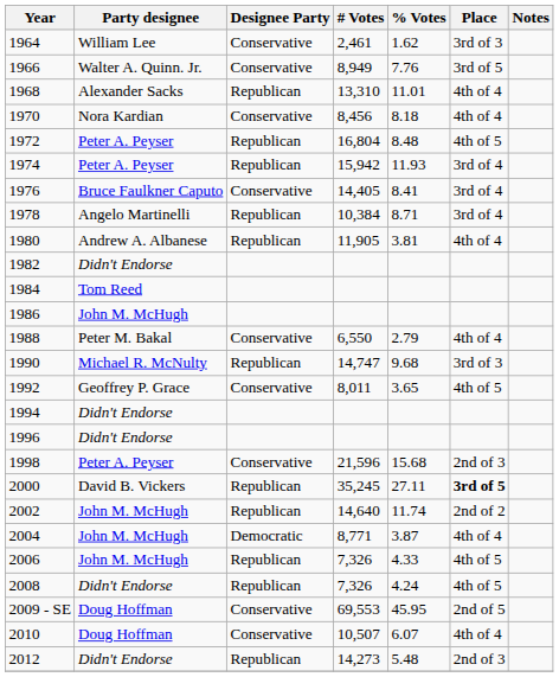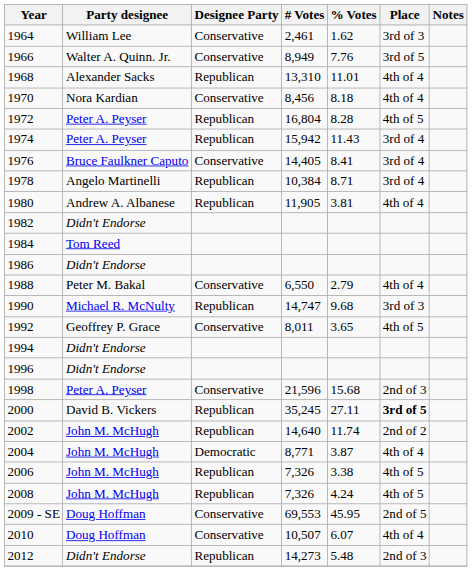1972 | % Votes: 8.48 -> 8.28
1974 | % Votes: 11.93 -> 11.43
1986 | Party designee: John M. McHugh -> Didn't Endorse
2006 | % Votes: 4.33 -> 3.38
2008 | Party designee: Didn't Endorse -> John M. McHugh
